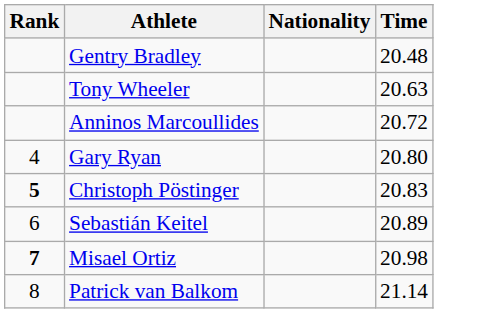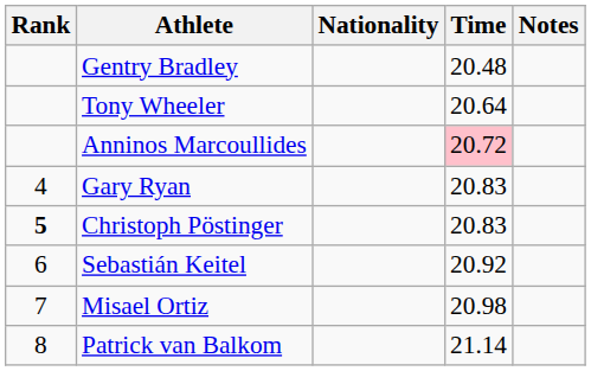+ column: Notes
Tony Wheeler | Time: 20.63 -> 20.64
Anninos Marcoullides | Time: no background -> pink background
Gary Ryan | Time: 20.80 -> 20.83
Sebastián Keitel | Time: 20.89 -> 20.92
Misael Ortiz | Rank: bold -> normal
